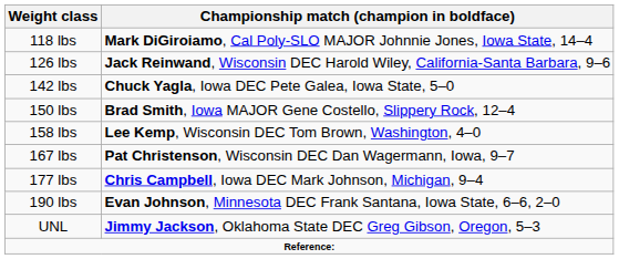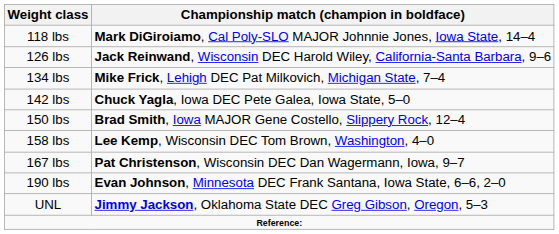+ row: 134 lbs | Mike Frick, Lehigh DEC Pat Milkovich, Michigan State, 7–4
- row: 177 lbs | Chris Campbell, Iowa DEC Mark Johnson, Michigan, 9–4
